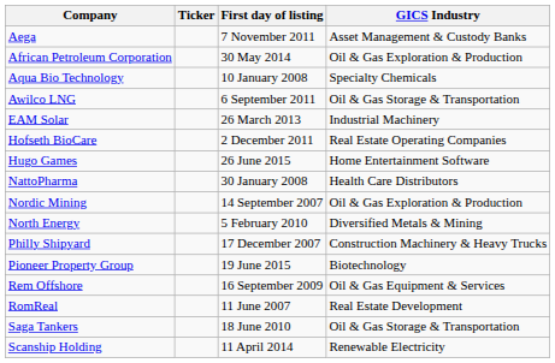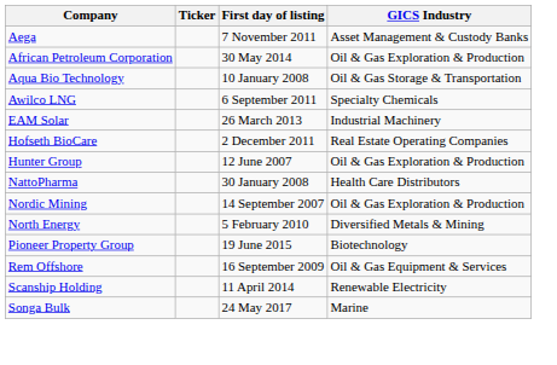Aqua Bio Technology | GICS Industry: Specialty Chemicals -> Oil & Gas Storage & Transportation
Awilco LNG | GICS Industry: Oil & Gas Storage & Transportation -> Specialty Chemicals
- row: Hugo Games | 26 June 2015 | Home Entertainment Software
+ row: Hunter Group | 12 June 2007 | Oil & Gas Exploration & Production
- row: Philly Shipyard | 17 December 2007 | Construction Machinery & Heavy Trucks
- row: RomReal | 11 June 2007 | Real Estate Development
- row: Saga Tankers | 18 June 2010 | Oil & Gas Storage & Transportation
+ row: Songa Bulk | 24 May 2017 | Marine
